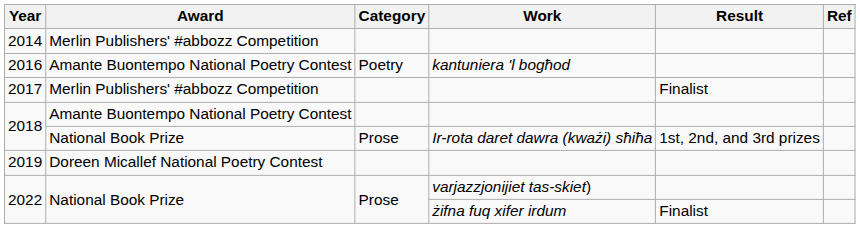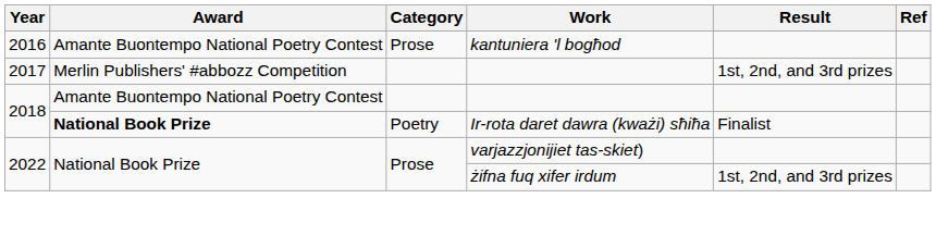- row: 2014 | Merlin Publishers' #abbozz Competition
2016 | Category: Poetry -> Prose
2017 | Result: Finalist -> 1st, 2nd, and 3rd prizes
2018 / Ir-rota daret dawra (kważi) sħiħa | Award: normal -> bold
2018 / Ir-rota daret dawra (kważi) sħiħa | Category: Prose -> Poetry
2018 / Ir-rota daret dawra (kważi) sħiħa | Result: 1st, 2nd, and 3rd prizes -> Finalist
- row: 2019 | Doreen Micallef National Poetry Contest
2022 / żifna fuq xifer irdum | Result: Finalist -> 1st, 2nd, and 3rd prizes
